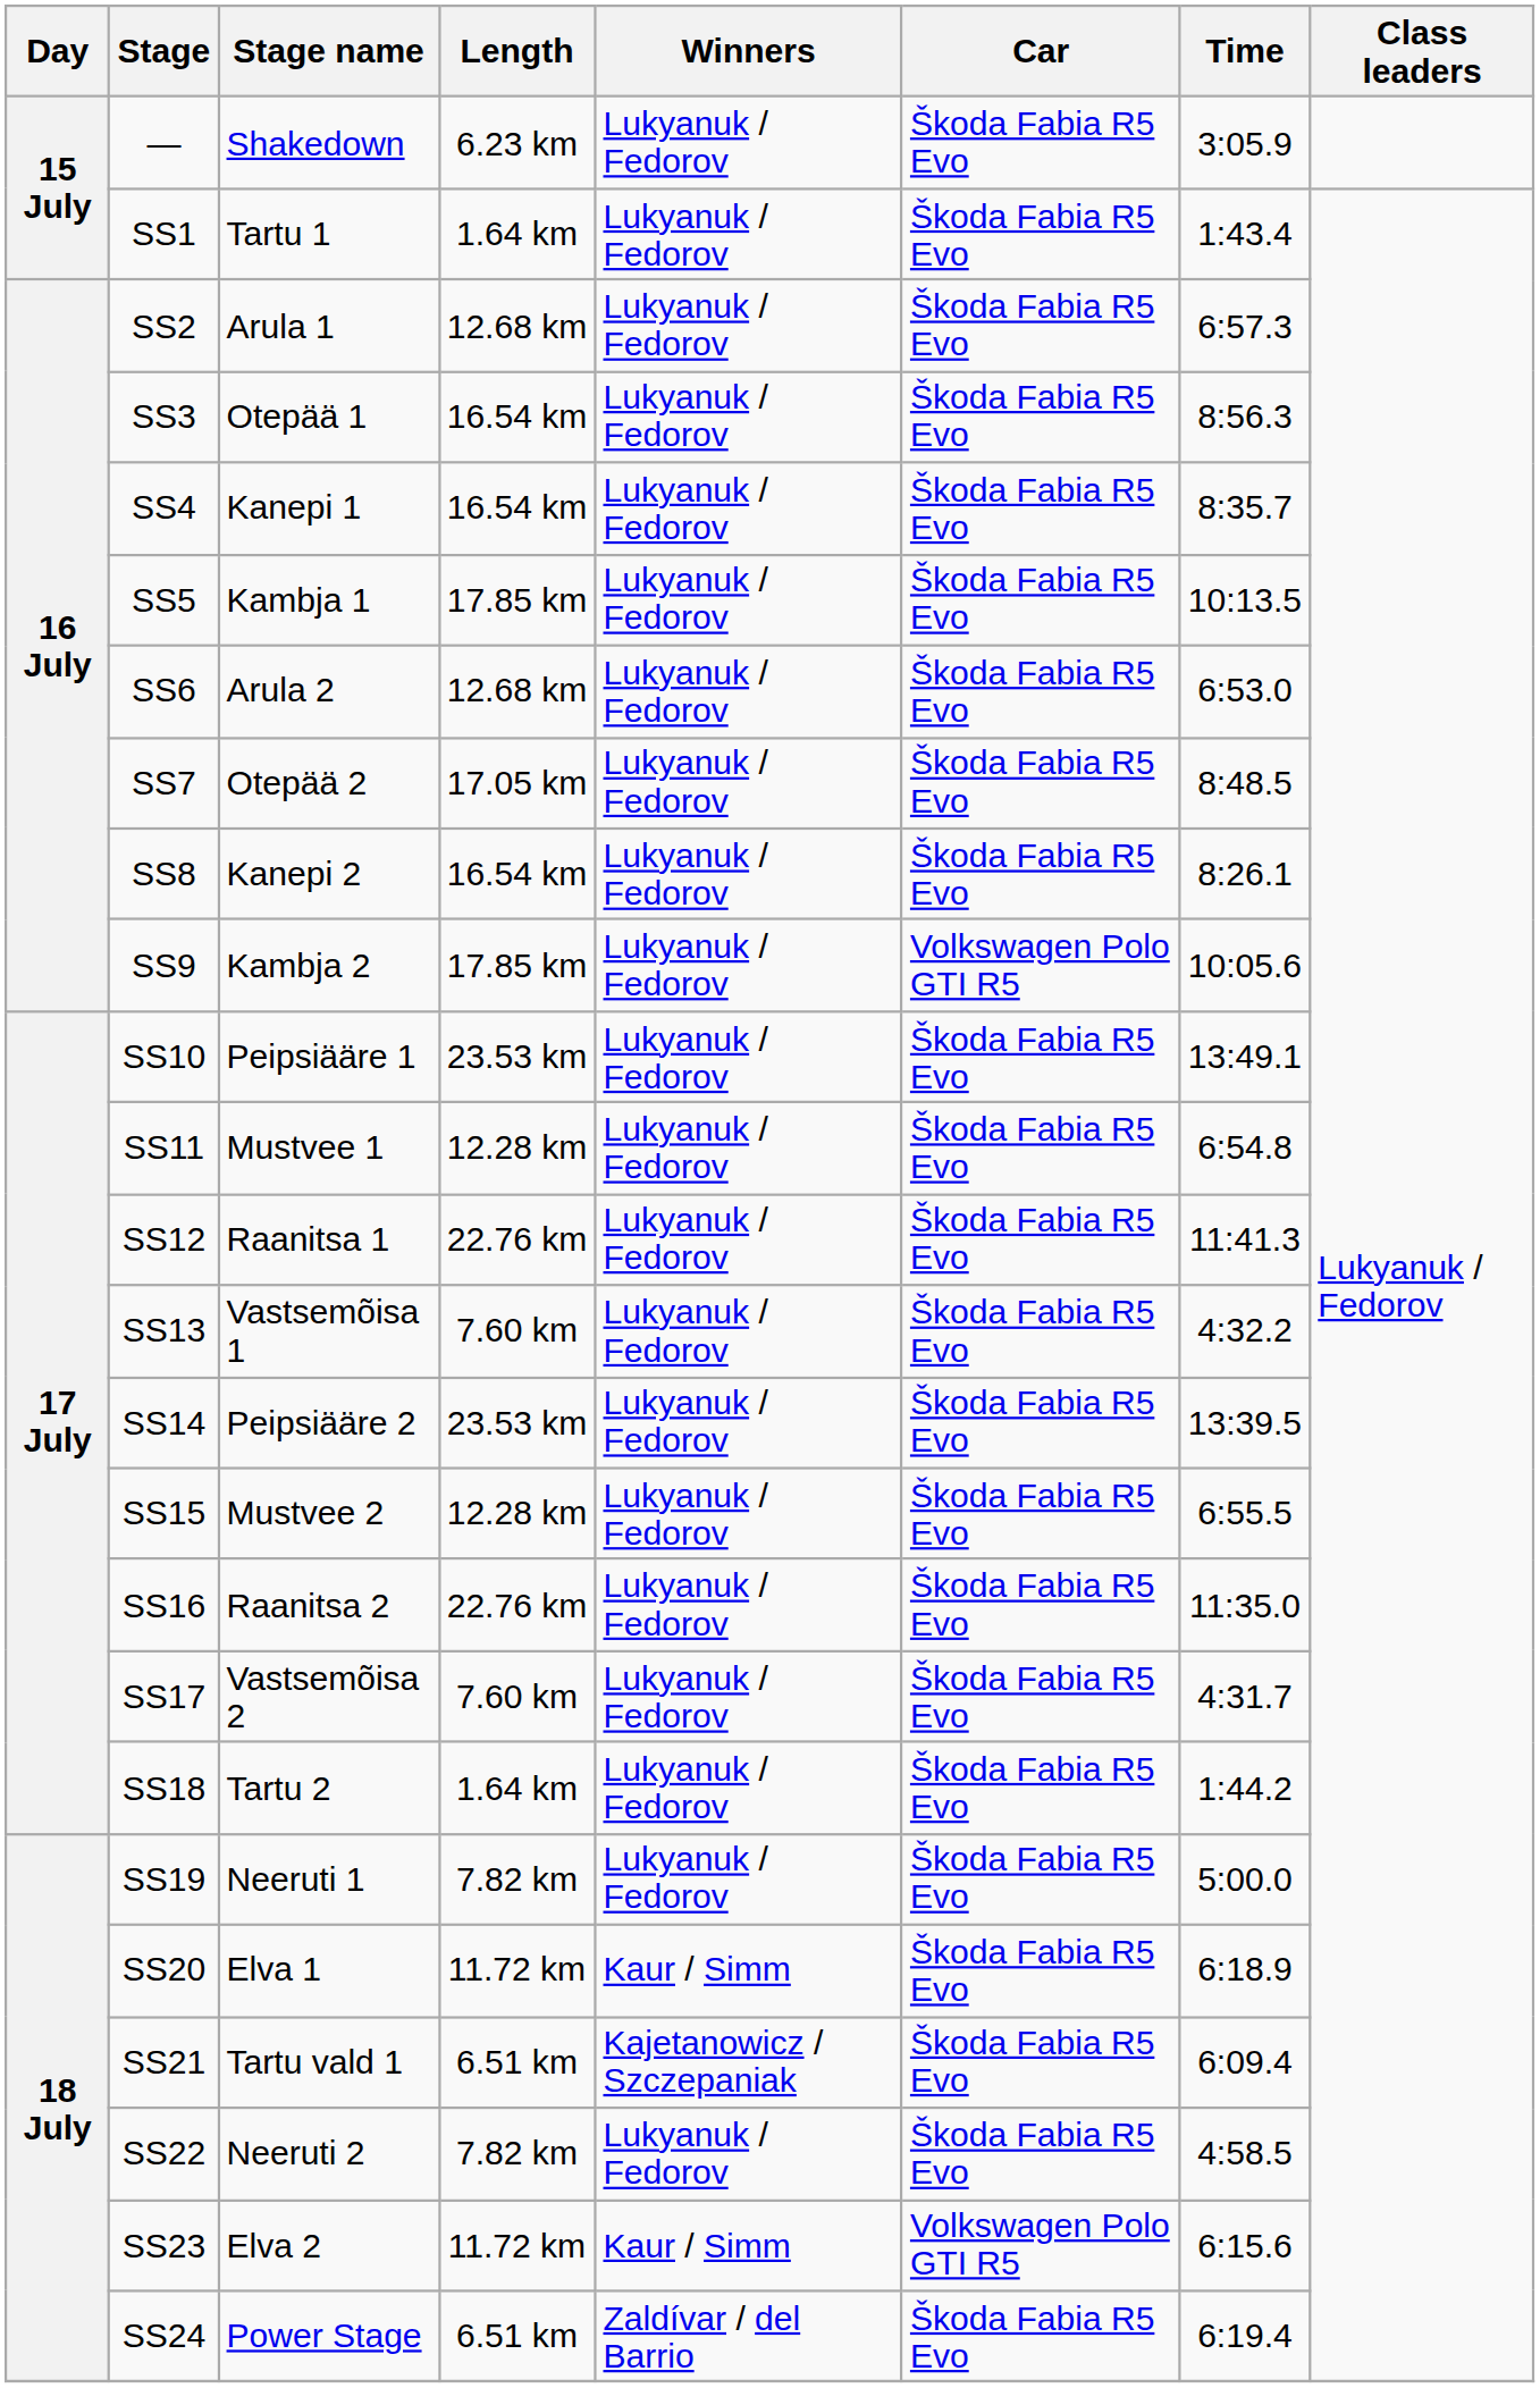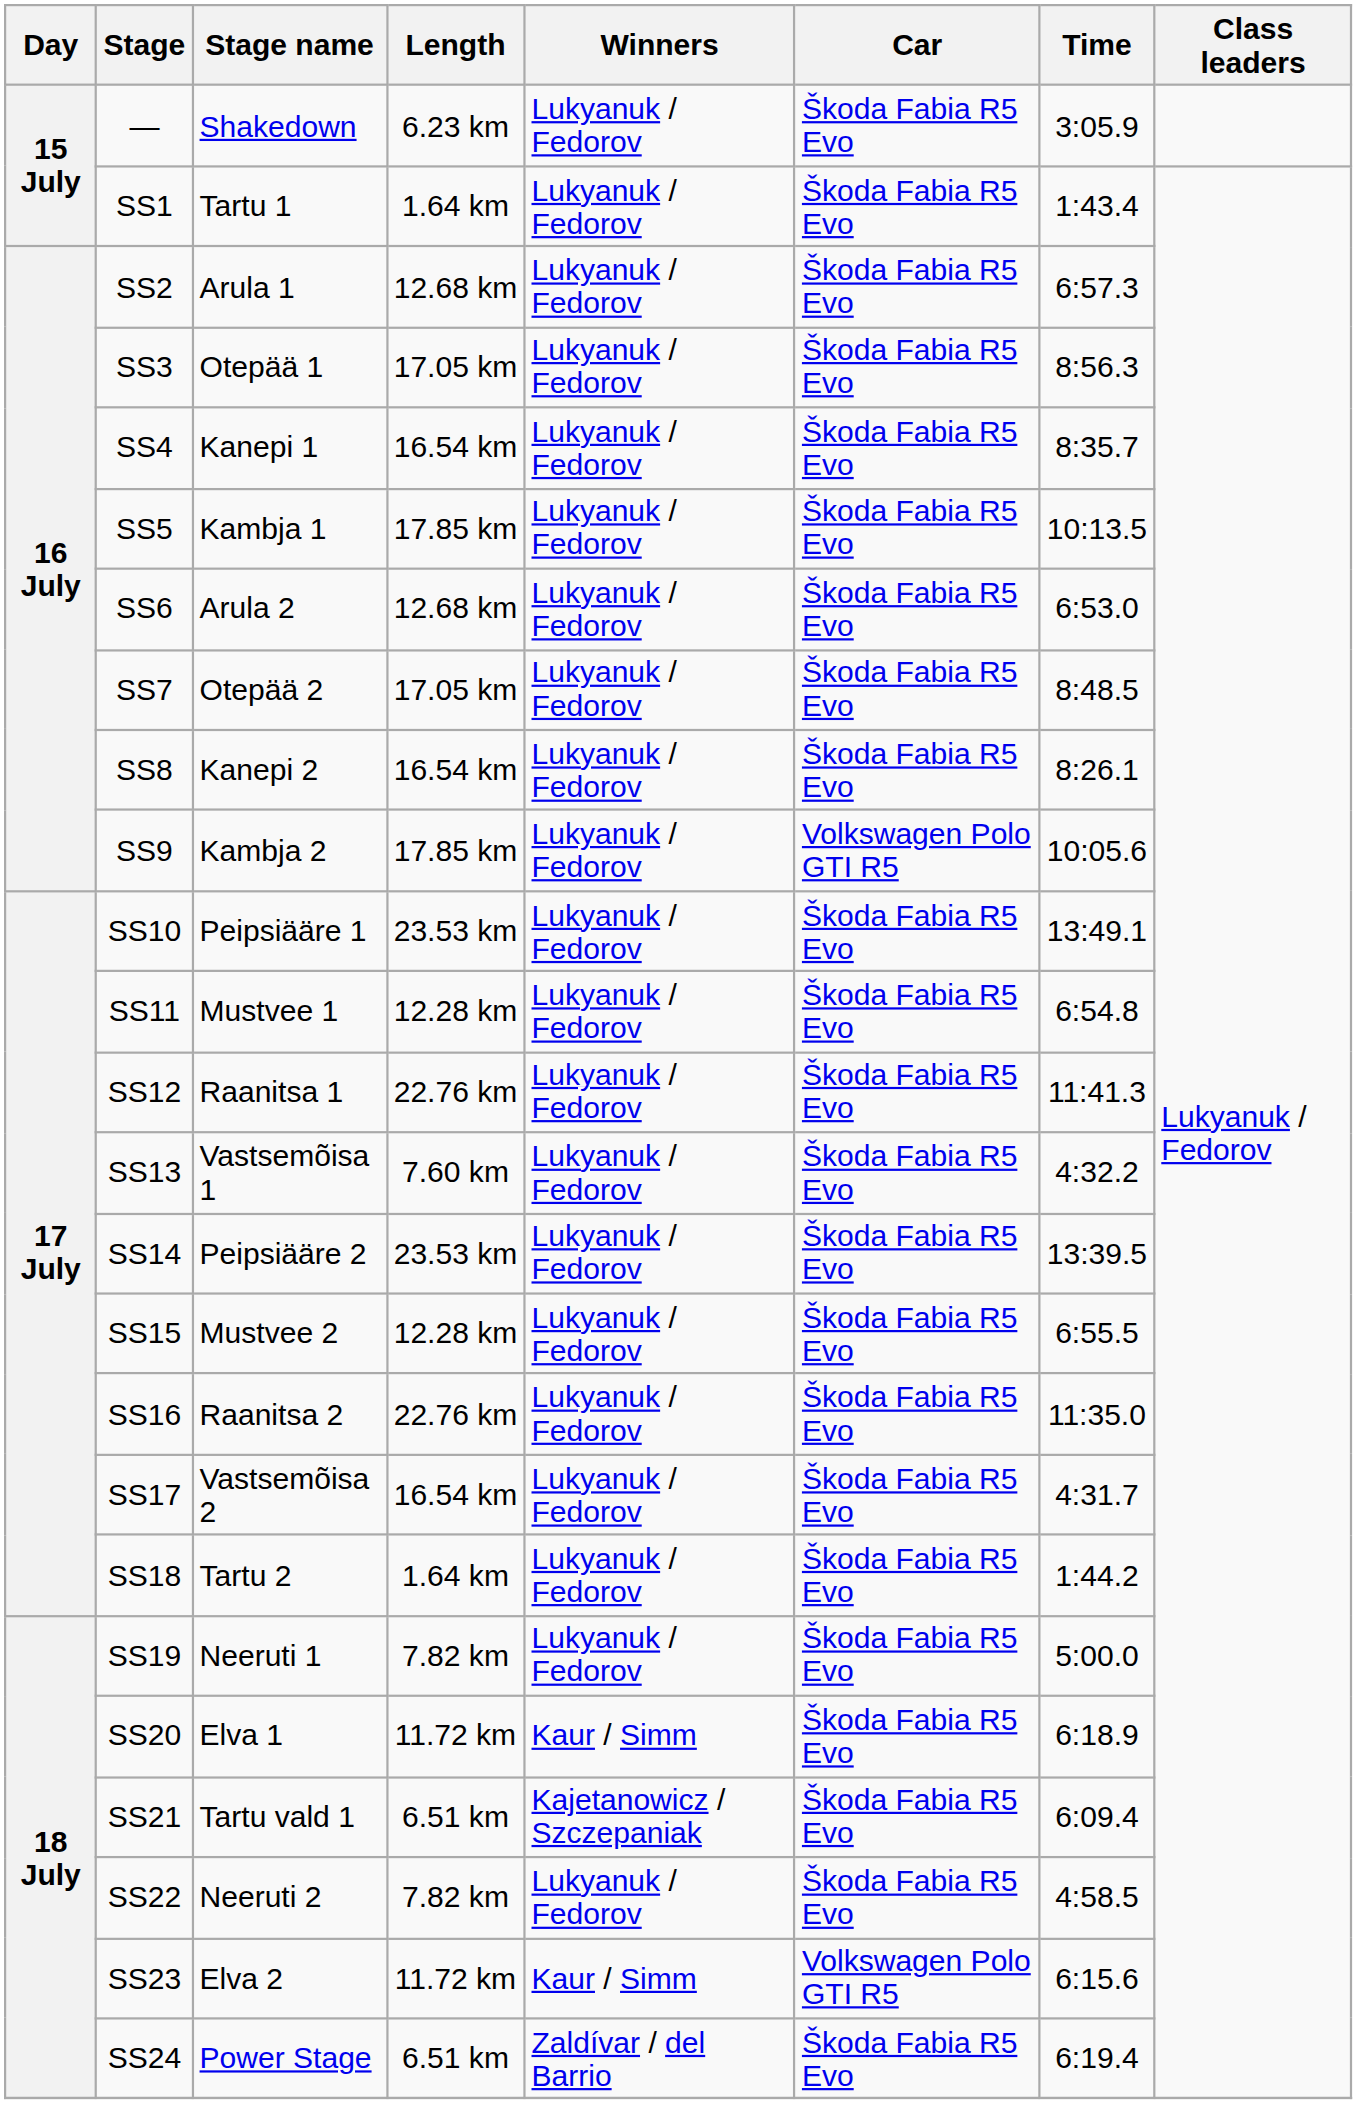SS3 | Length: 16.54 km -> 17.05 km
SS17 | Length: 7.60 km -> 16.54 km
